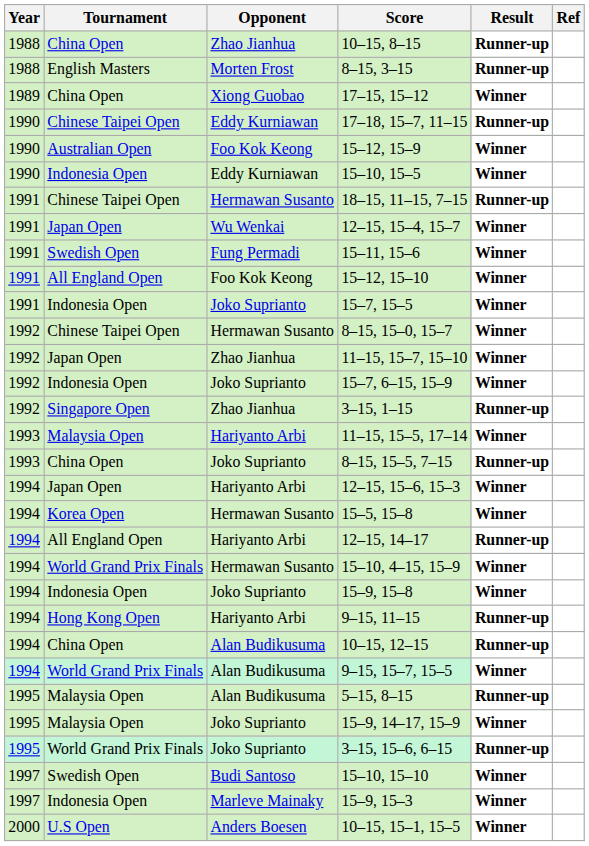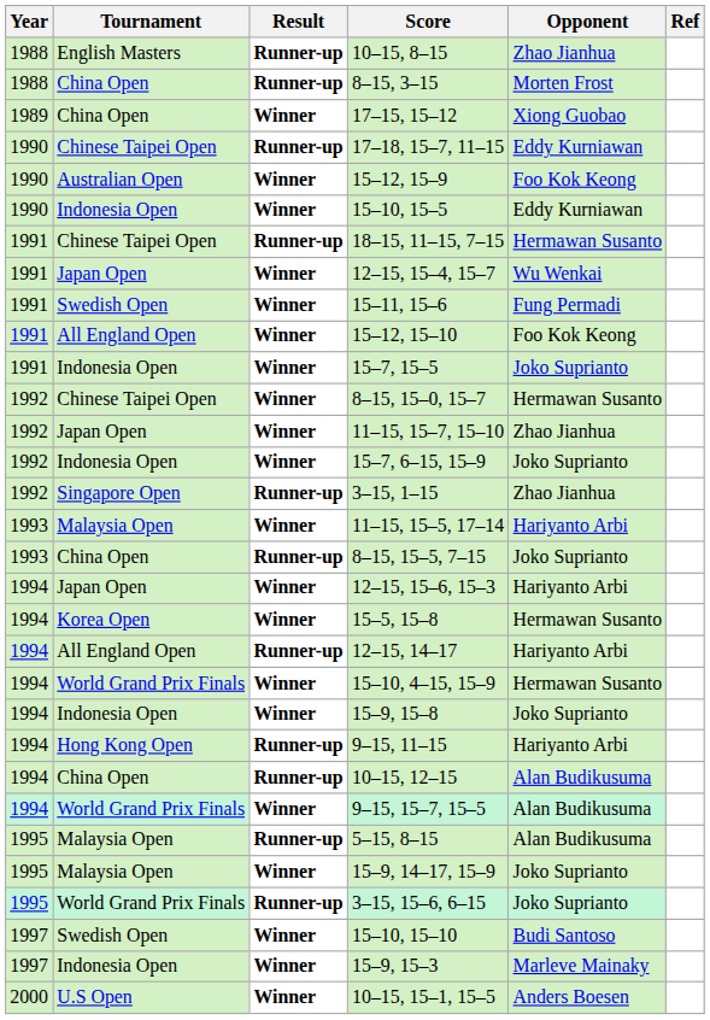columns swapped: Opponent <-> Result
10–15, 8–15 | Tournament: China Open -> English Masters
8–15, 3–15 | Tournament: English Masters -> China Open
